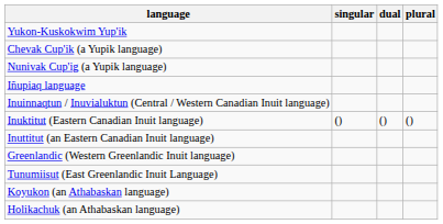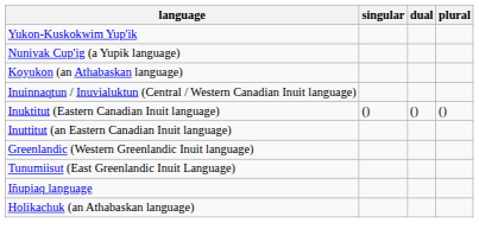- row: Chevak Cup'ik (a Yupik language)
rows swapped: Iñupiaq language <-> Koyukon (an Athabaskan language)
